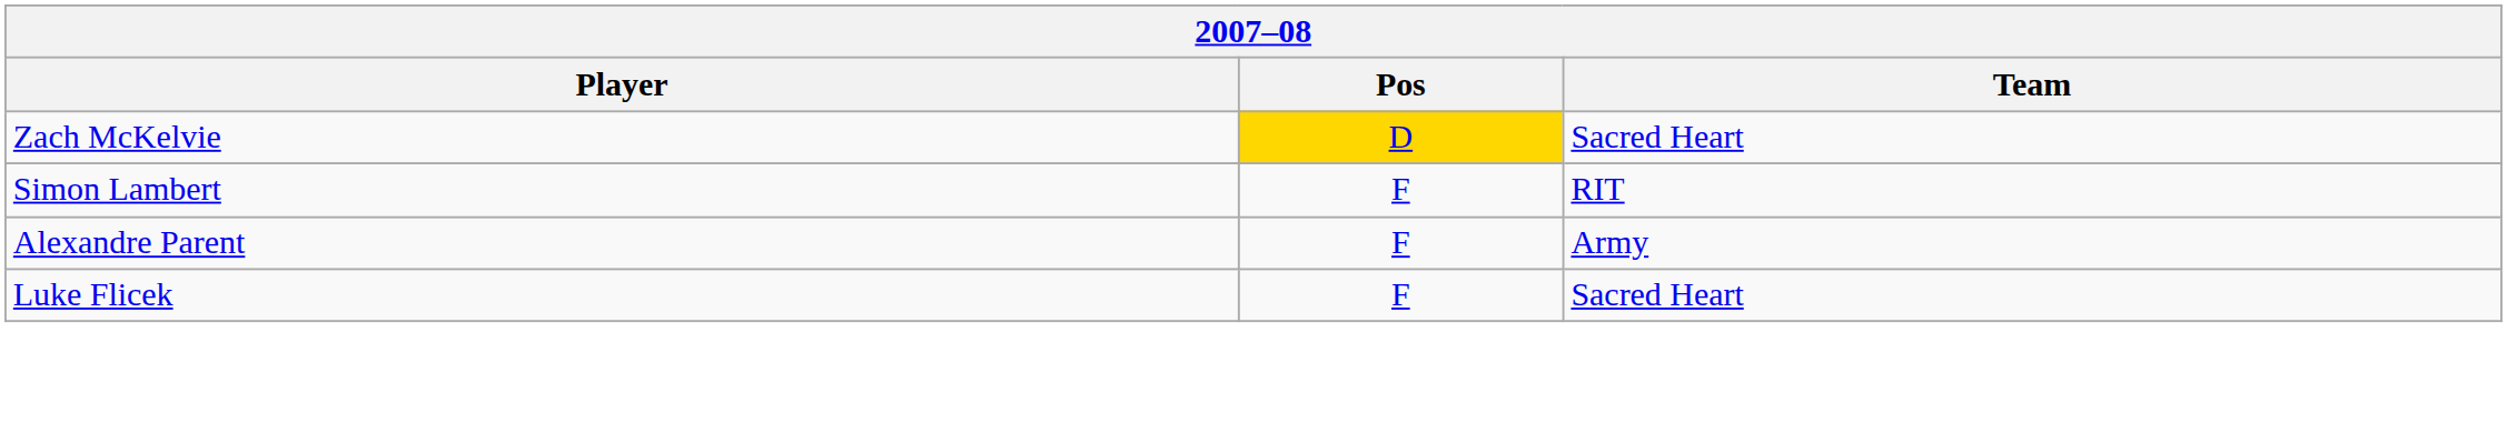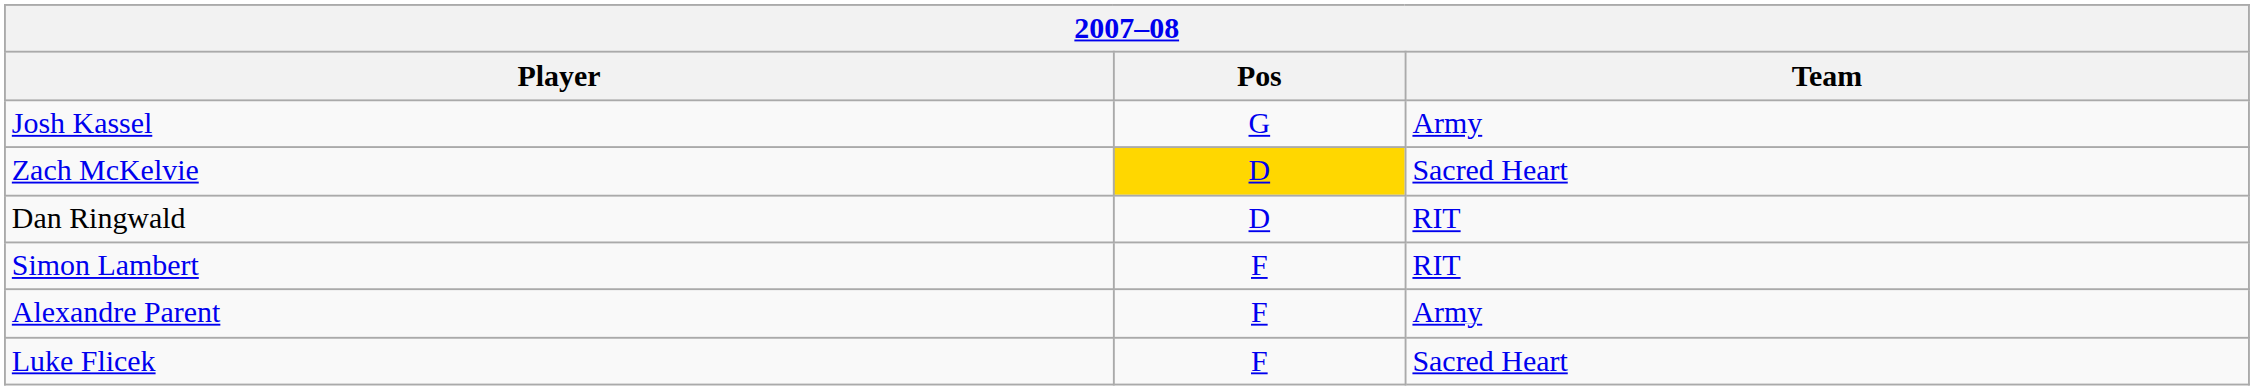+ row: Josh Kassel | G | Army
+ row: Dan Ringwald | D | RIT
